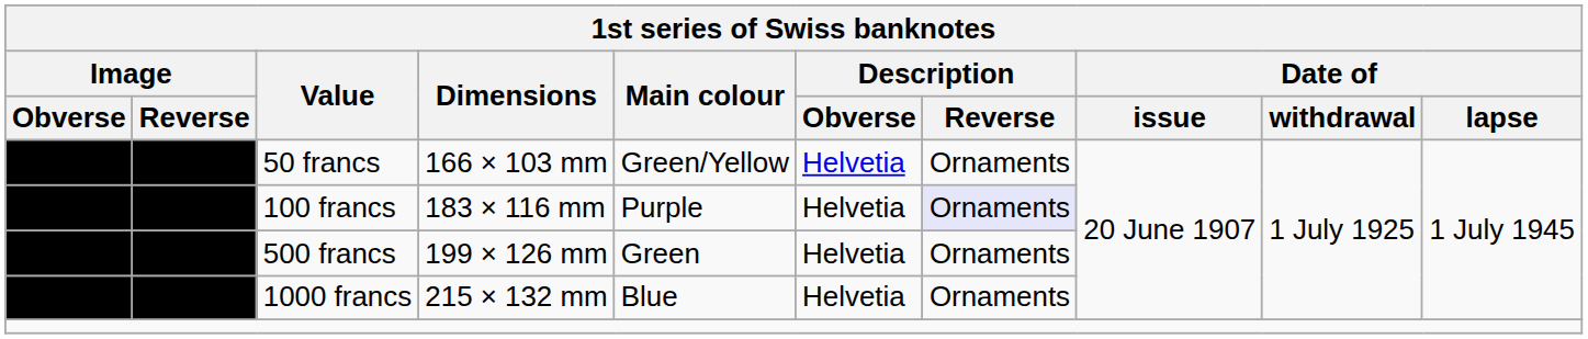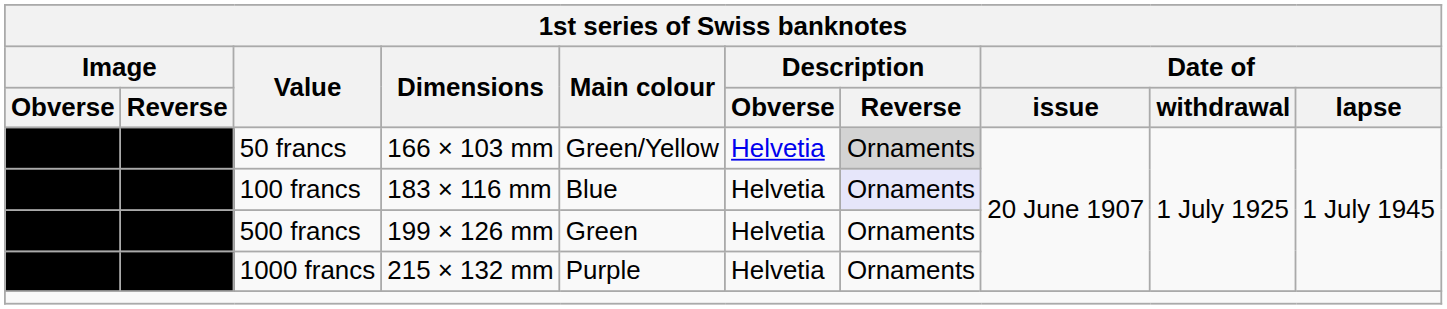50 francs | Description / Reverse: no background -> lightgrey background
100 francs | Main colour: Purple -> Blue
1000 francs | Main colour: Blue -> Purple
